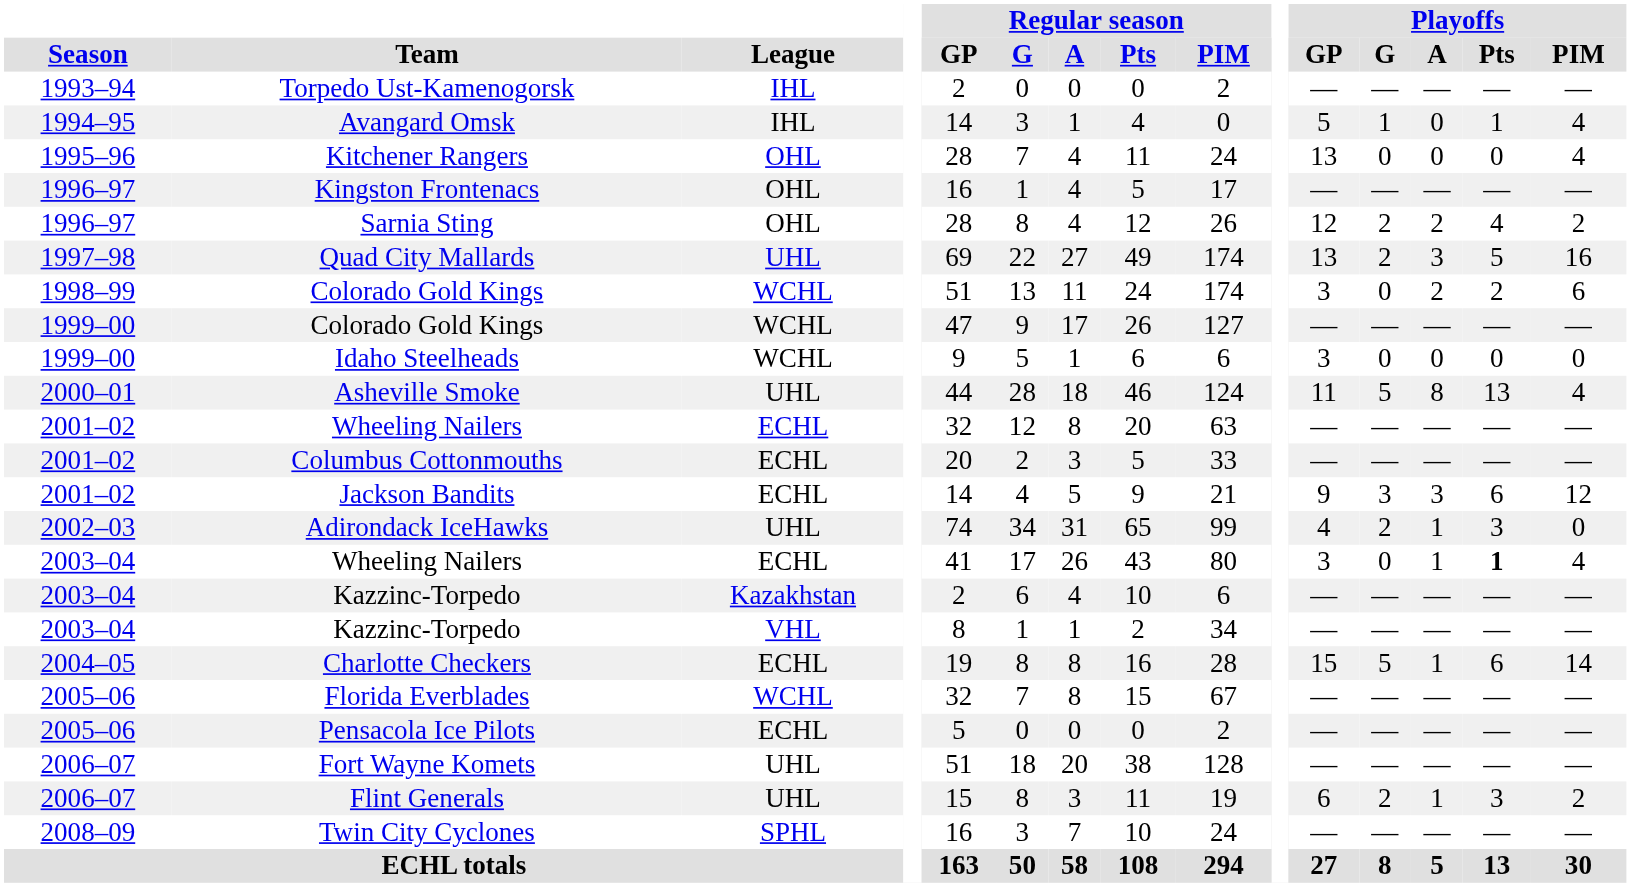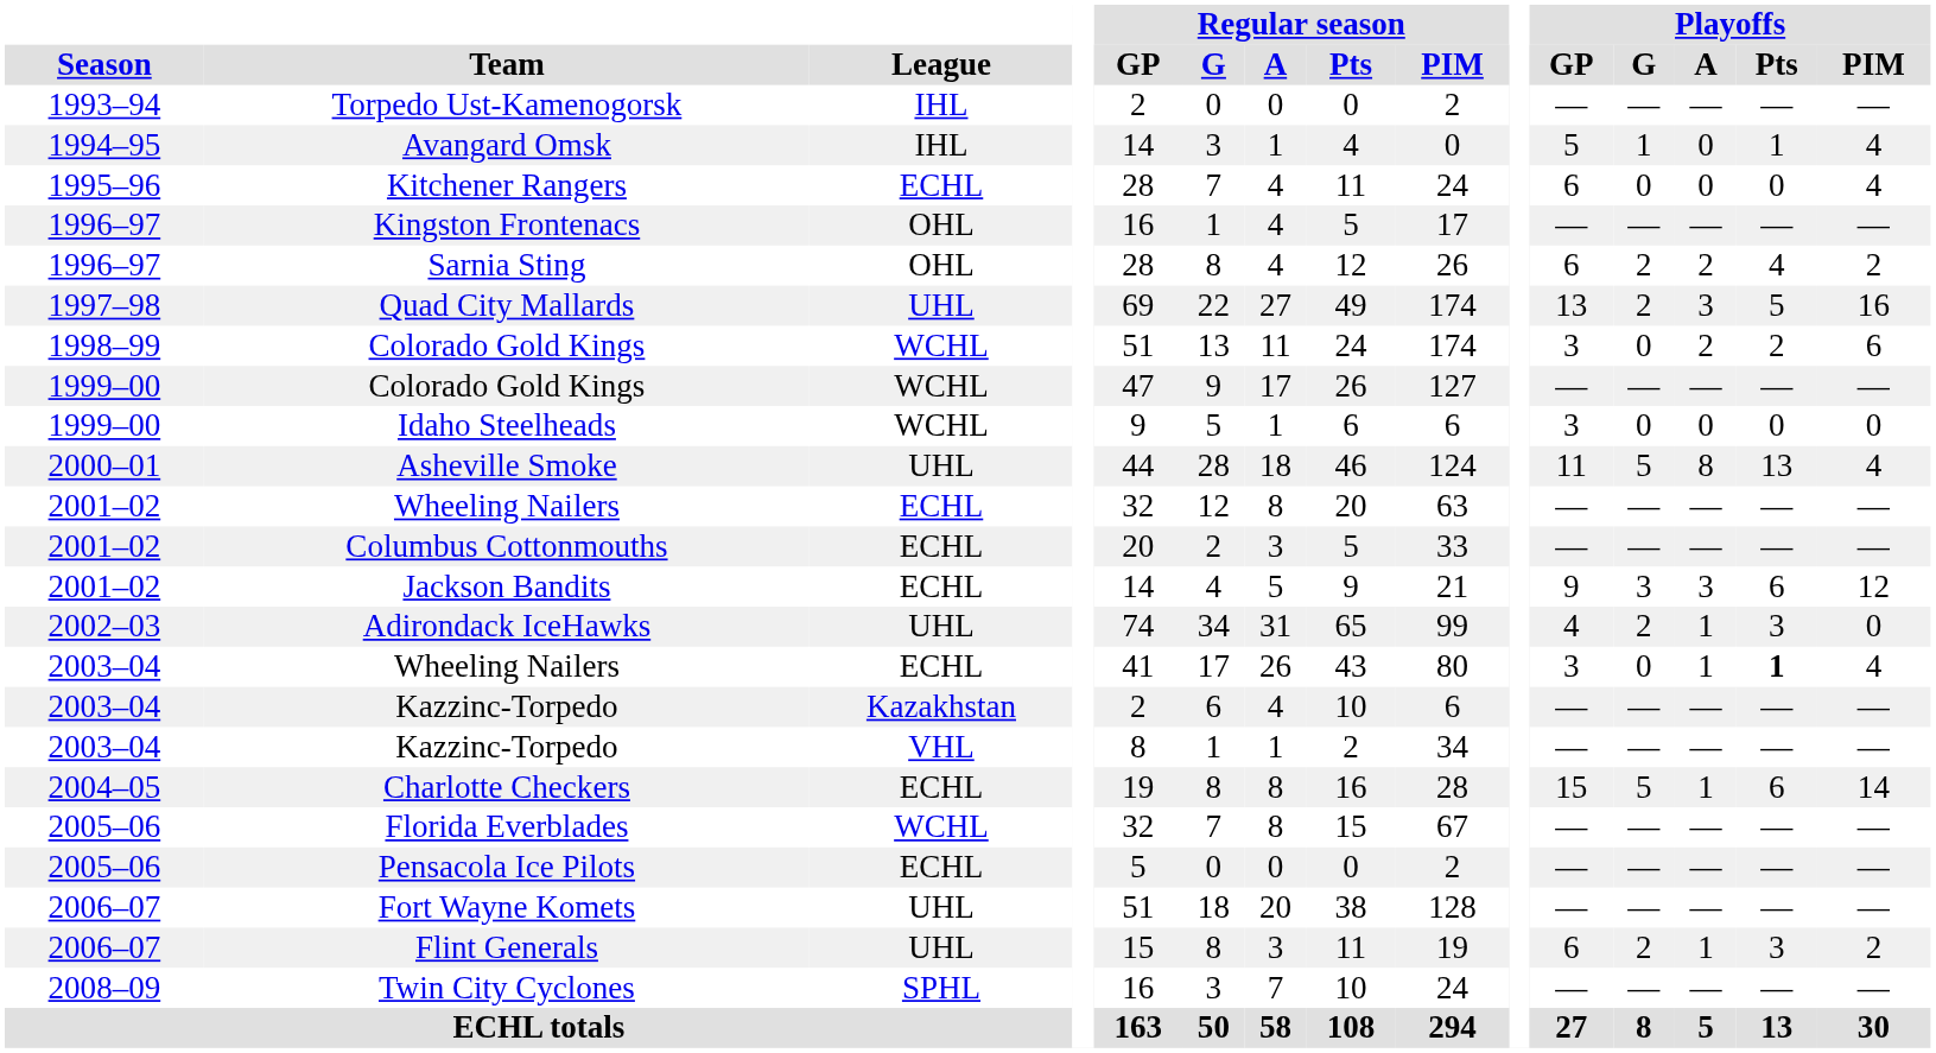Kitchener Rangers | League: OHL -> ECHL
Kitchener Rangers | Playoffs / GP: 13 -> 6
Sarnia Sting | Playoffs / GP: 12 -> 6
